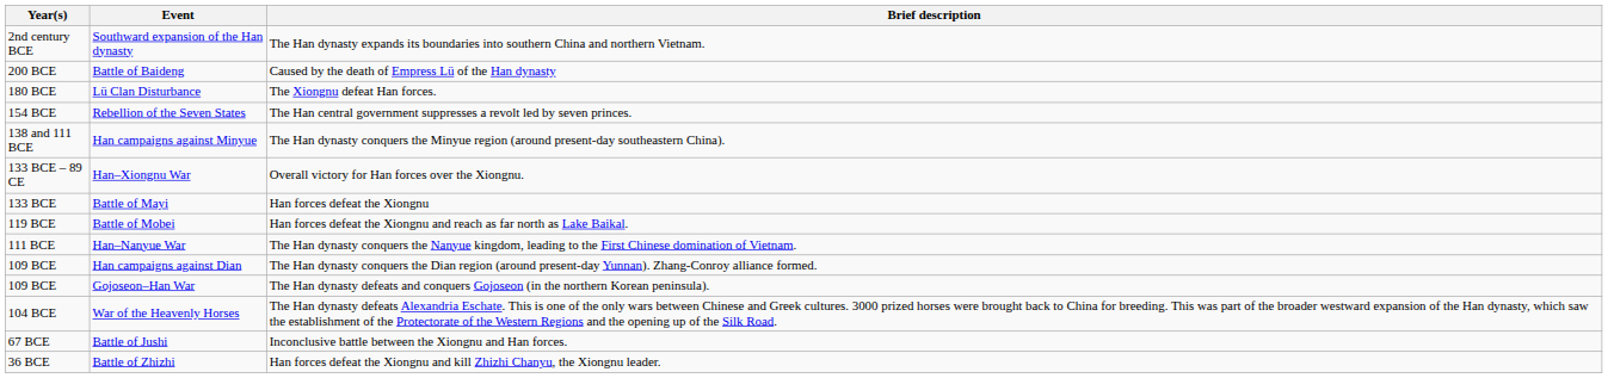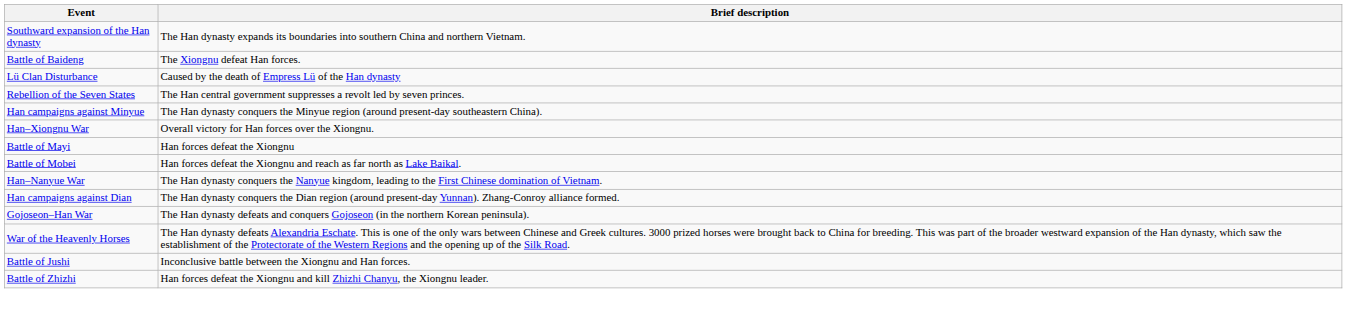- column: Year(s) | 2nd century BCE | 200 BCE | 180 BCE | 154 BCE | 138 and 111 BCE | 133 BCE – 89 CE | 133 BCE | 119 BCE | 111 BCE | 109 BCE | 109 BCE | 104 BCE | 67 BCE | 36 BCE
Battle of Baideng | Brief description: Caused by the death of Empress Lü of the Han dynasty -> The Xiongnu defeat Han forces.
Lü Clan Disturbance | Brief description: The Xiongnu defeat Han forces. -> Caused by the death of Empress Lü of the Han dynasty
